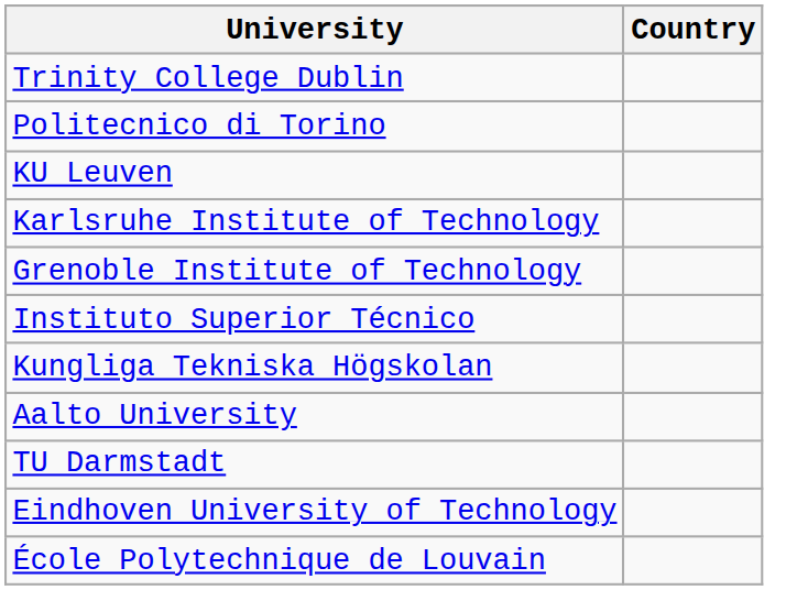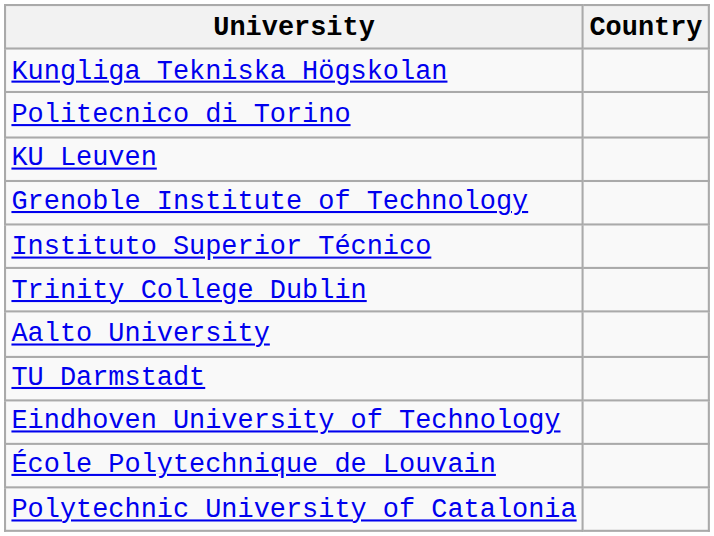rows swapped: Kungliga Tekniska Högskolan <-> Trinity College Dublin
- row: Karlsruhe Institute of Technology
+ row: Polytechnic University of Catalonia
